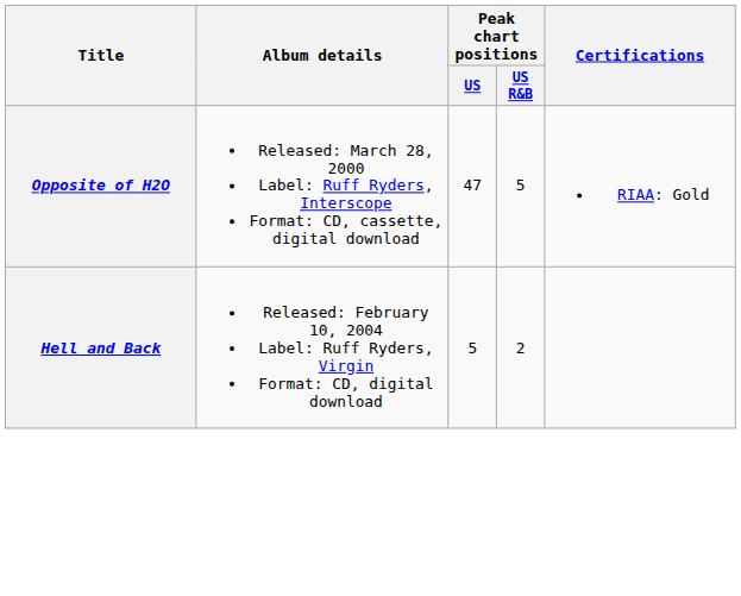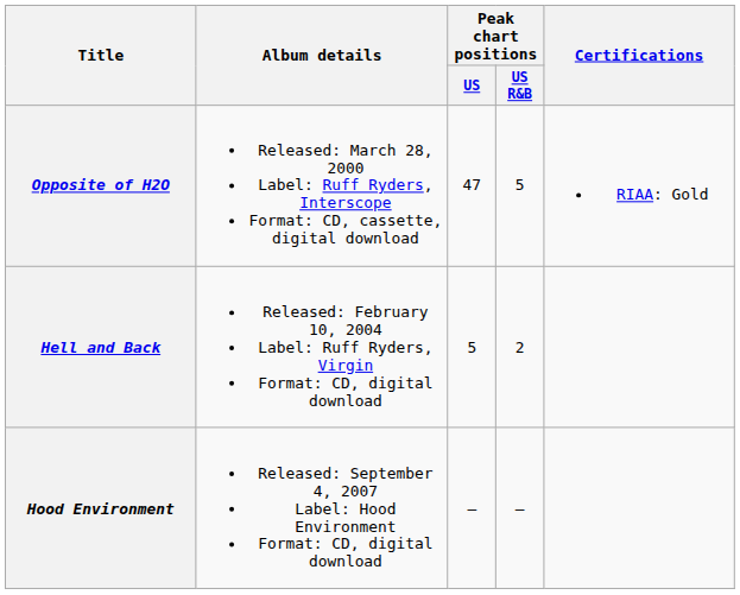+ row: Hood Environment | Released: September 4, 2007 Label: Hood Environment Format: CD, digital download | – | —
